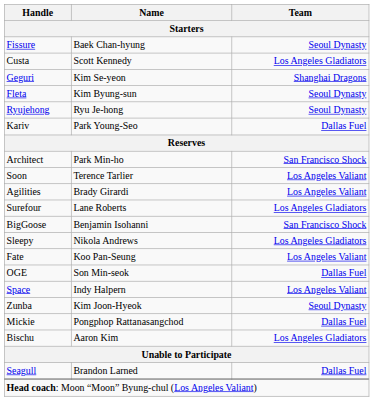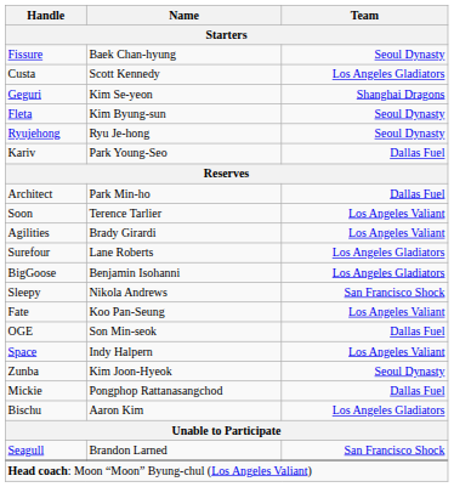Architect | Team: San Francisco Shock -> Dallas Fuel
BigGoose | Team: San Francisco Shock -> Los Angeles Gladiators
Sleepy | Team: Los Angeles Gladiators -> San Francisco Shock
Seagull | Team: Dallas Fuel -> San Francisco Shock
